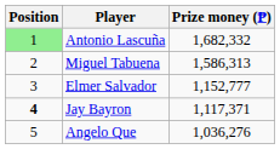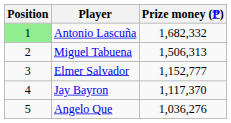Miguel Tabuena | Prize money (₱): 1,586,313 -> 1,506,313
Jay Bayron | Position: bold -> normal
Jay Bayron | Prize money (₱): 1,117,371 -> 1,117,370
